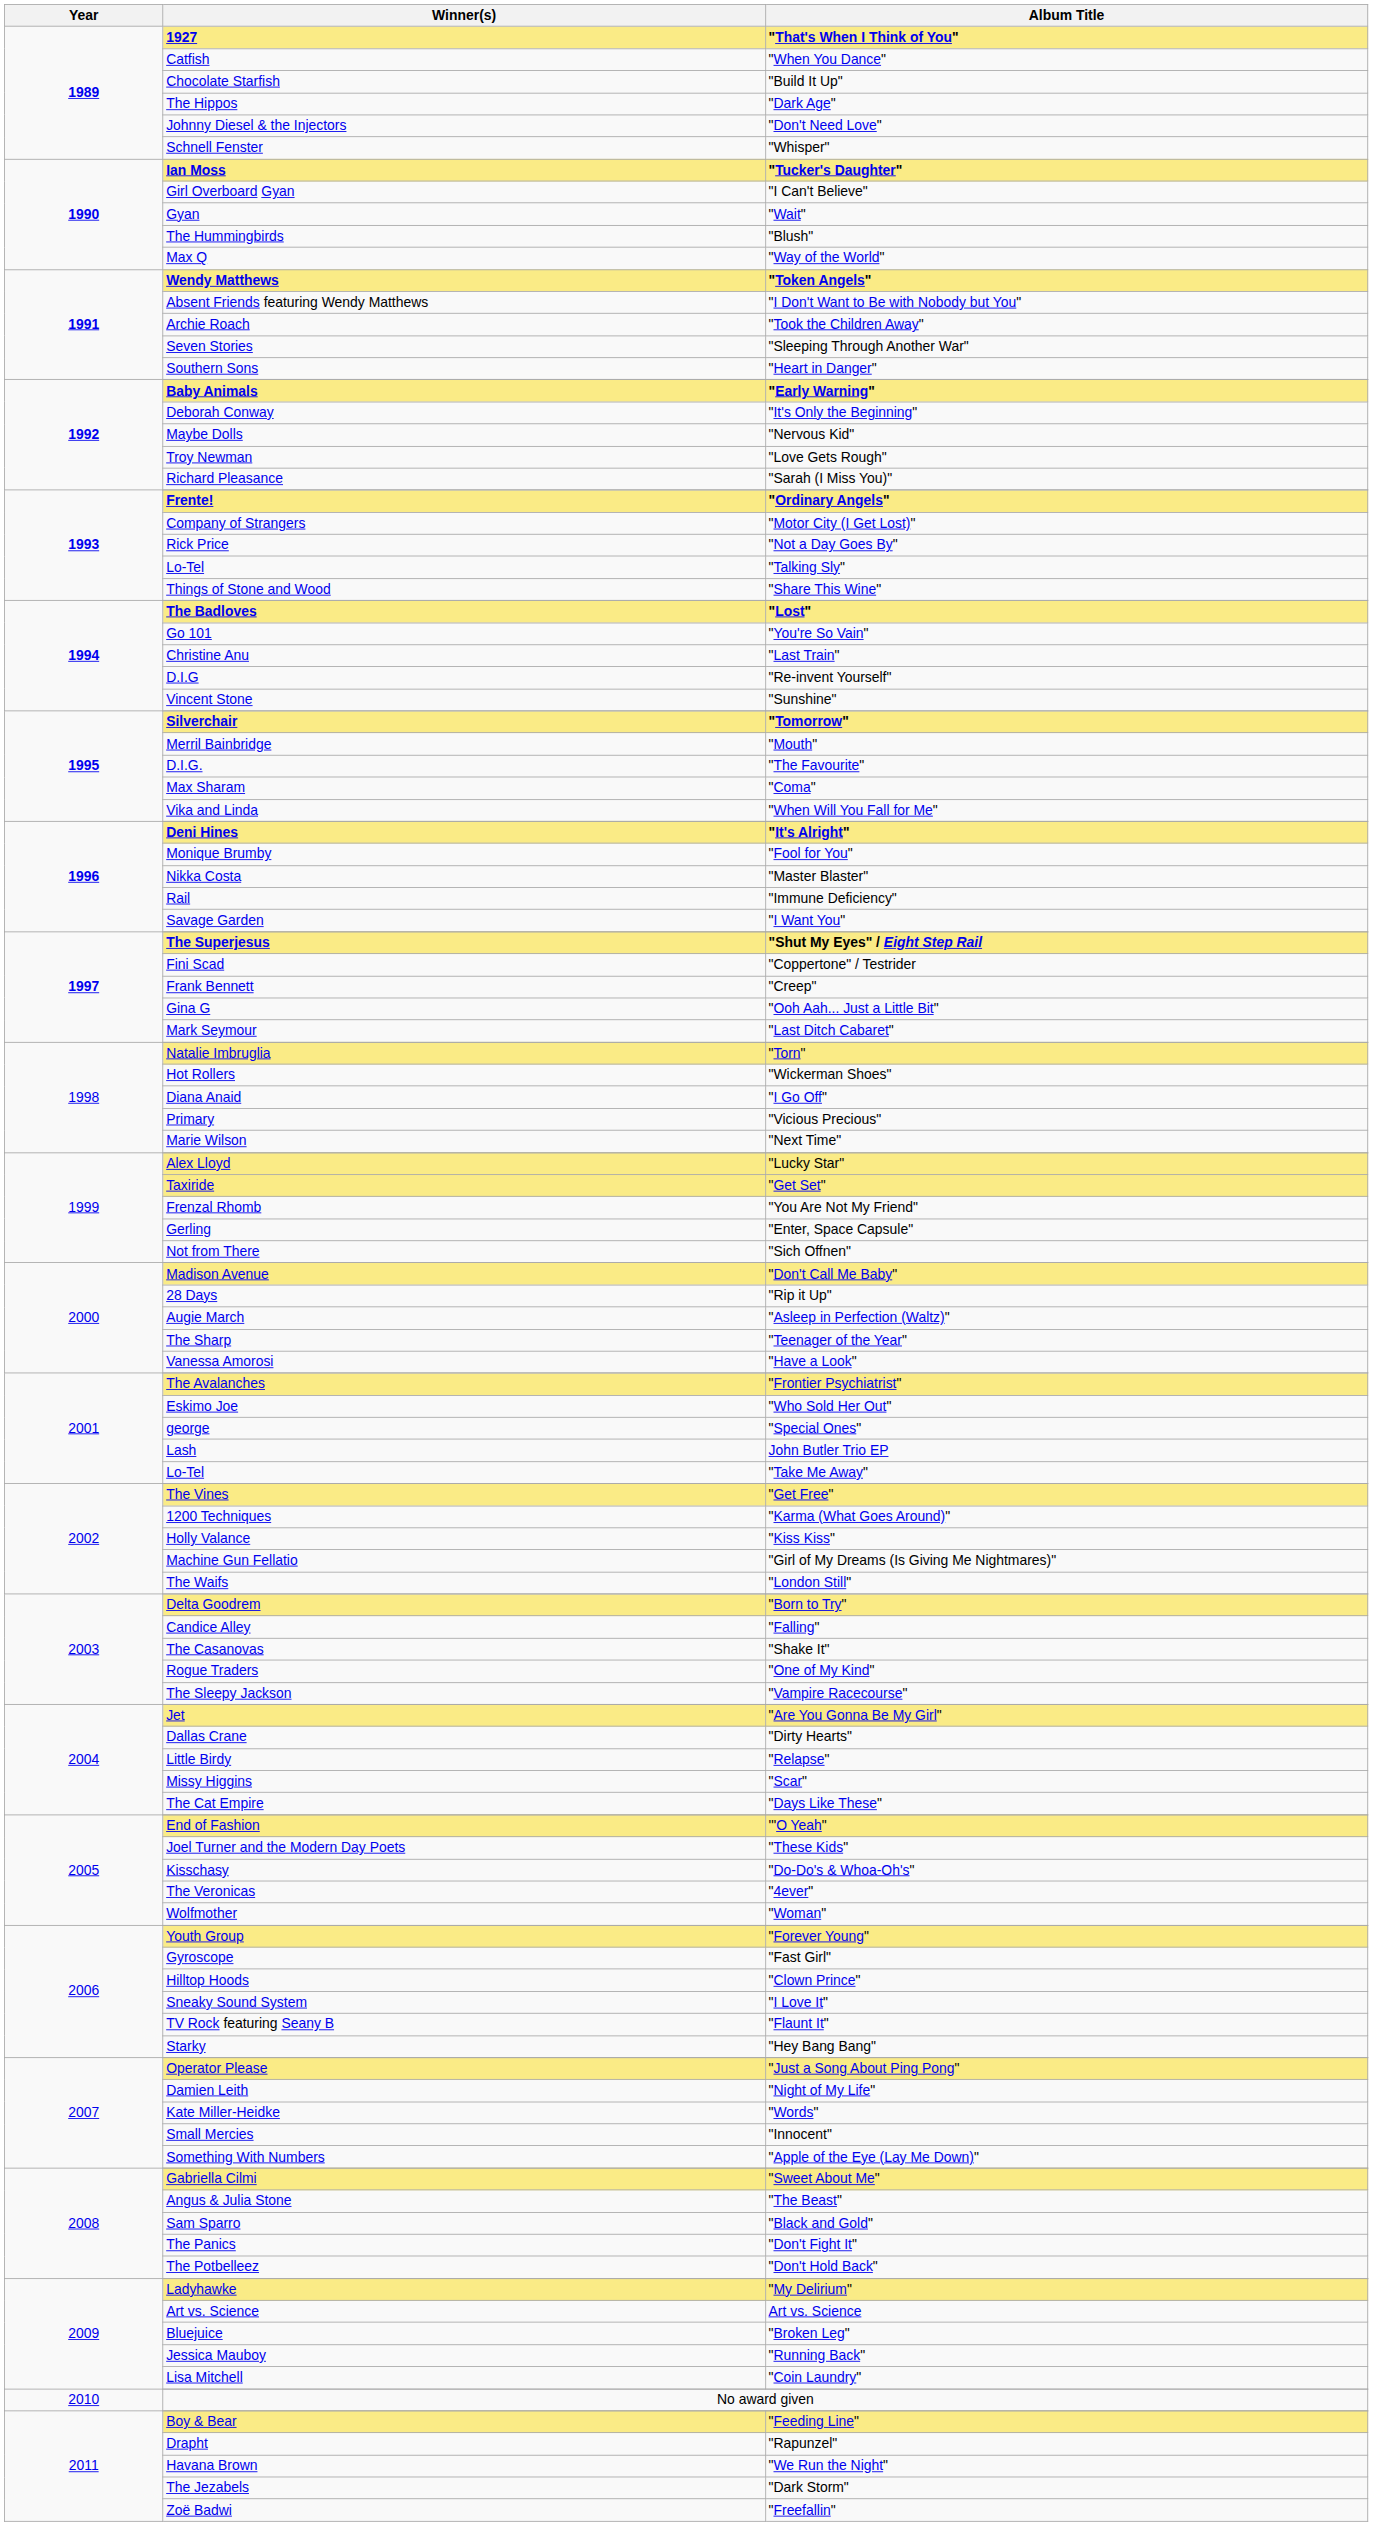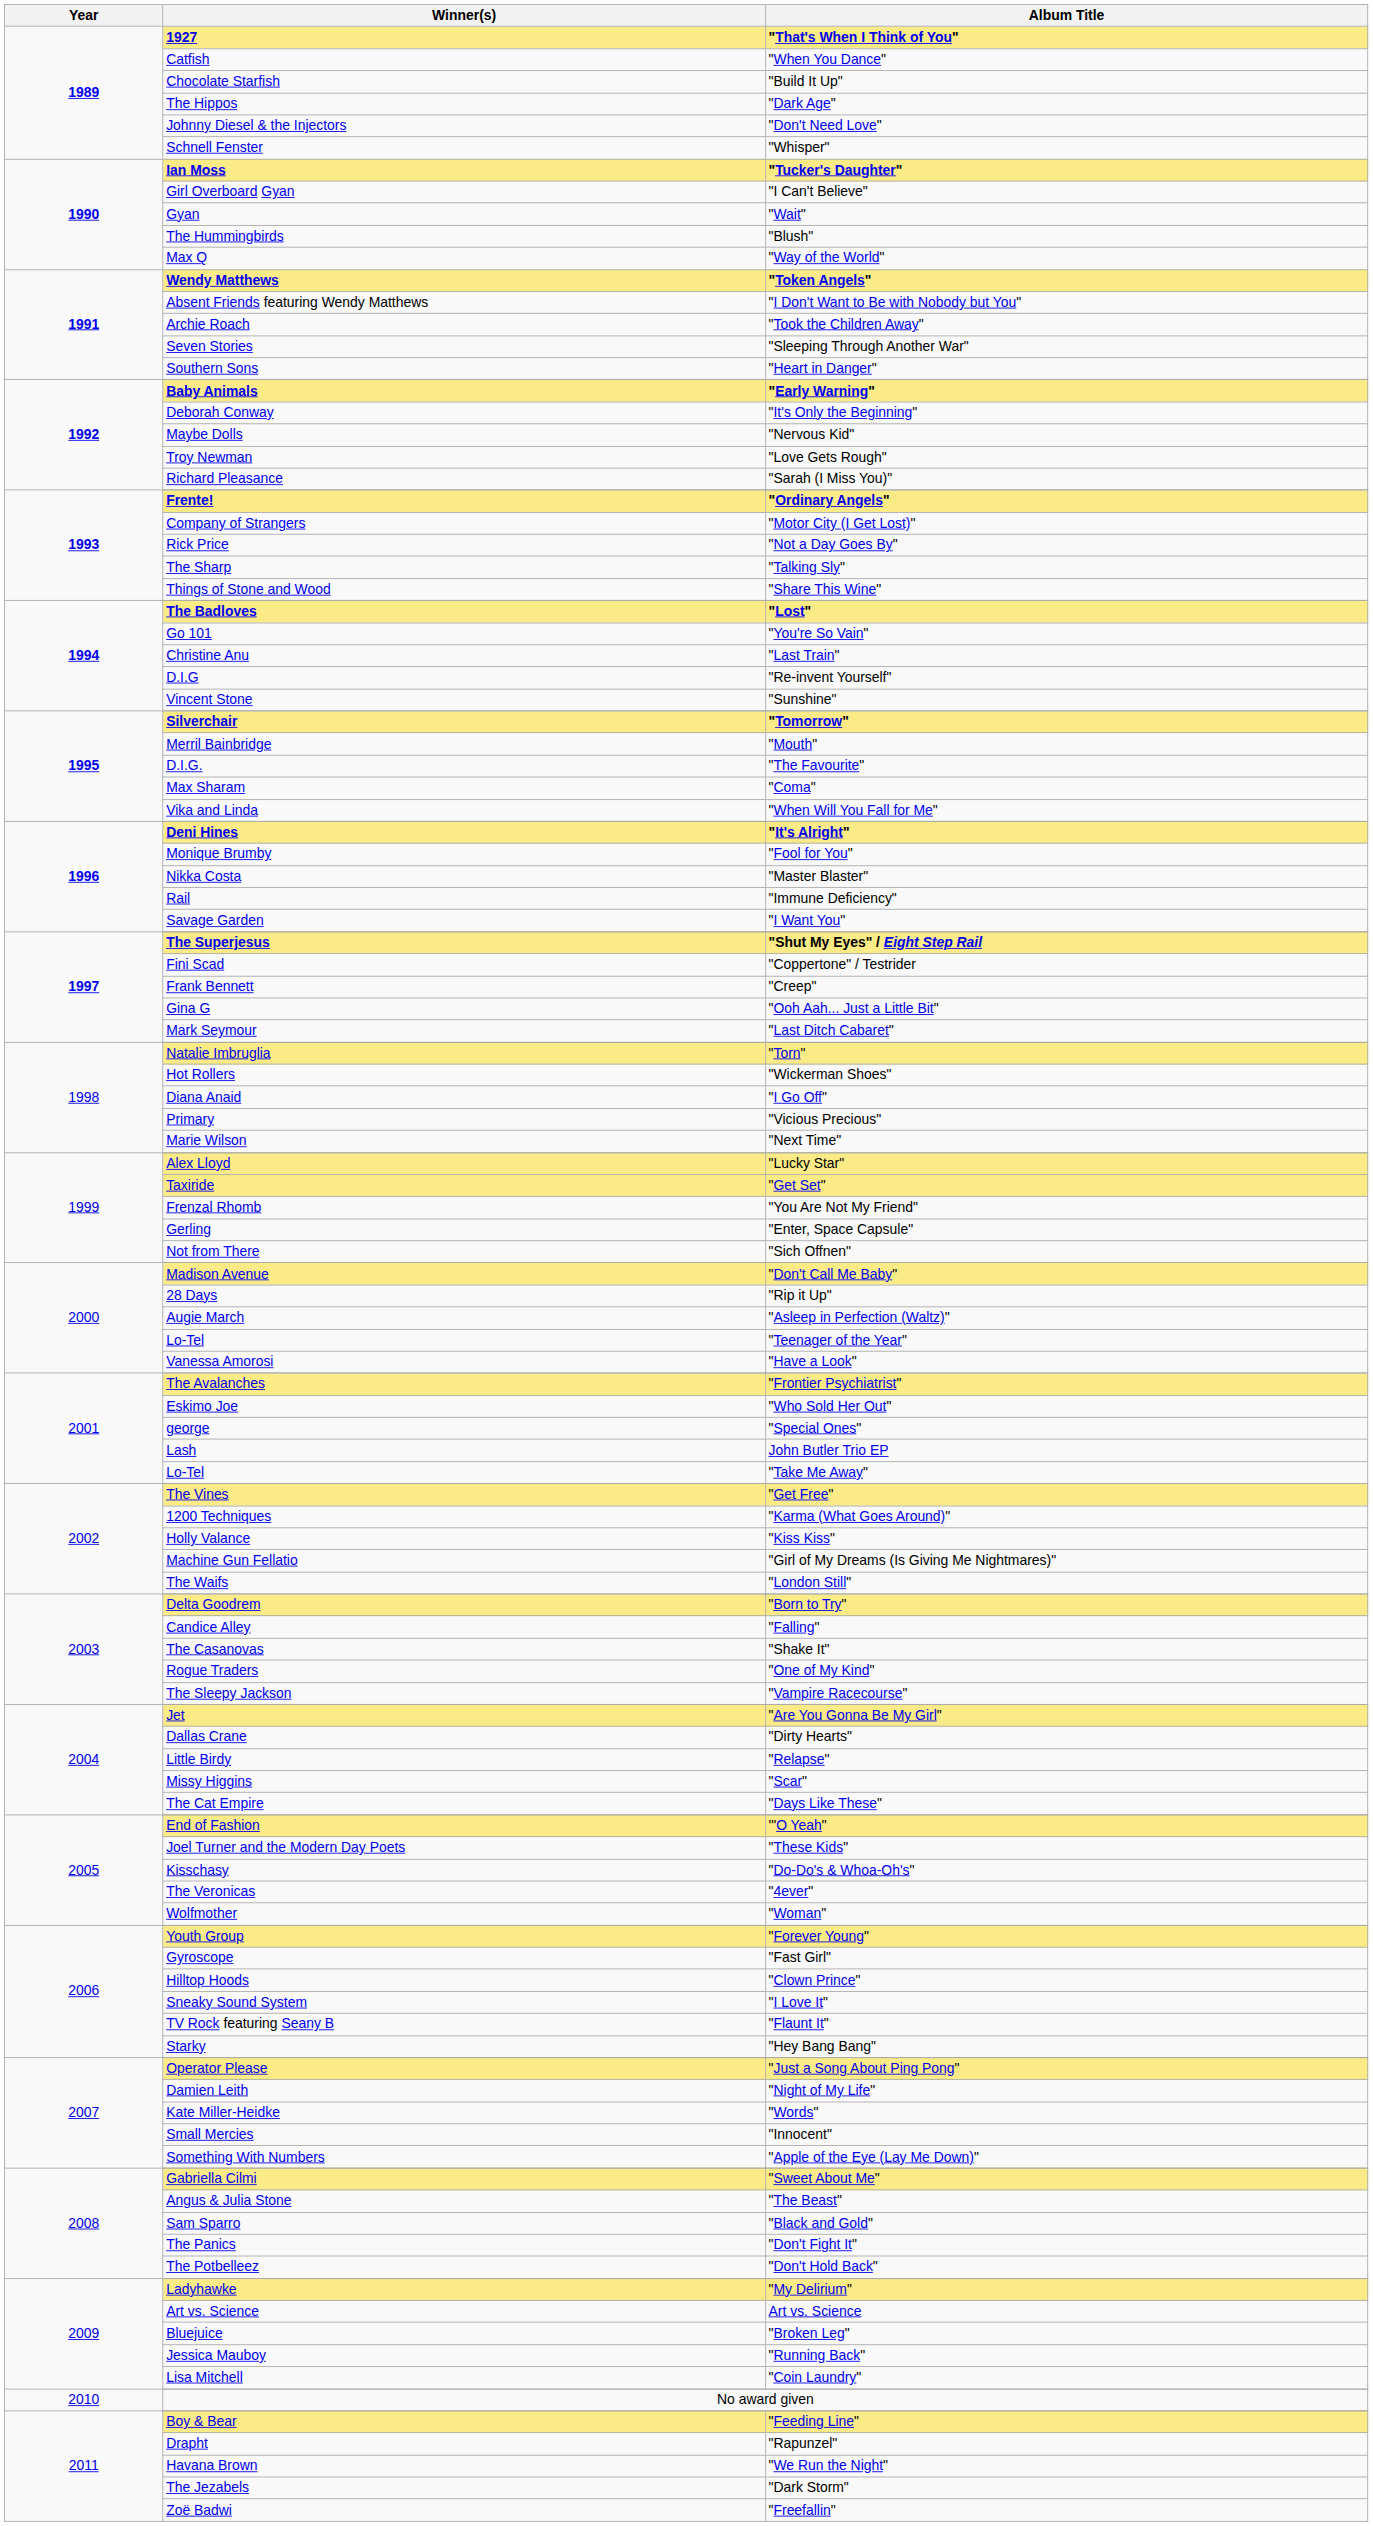"Talking Sly" | Winner(s): Lo-Tel -> The Sharp
"Teenager of the Year" | Winner(s): The Sharp -> Lo-Tel
